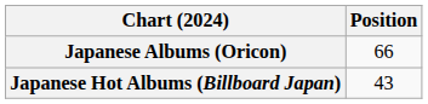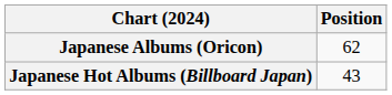Japanese Albums (Oricon) | Position: 66 -> 62
